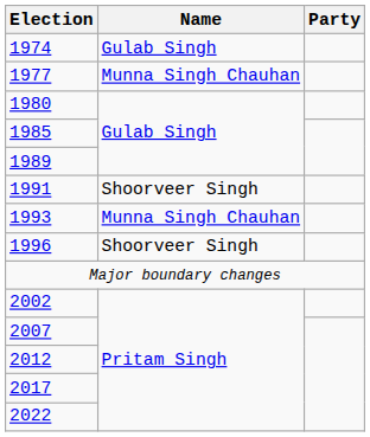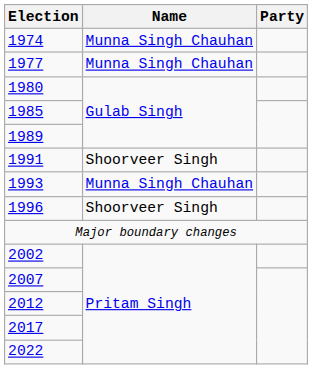1974 | Name: Gulab Singh -> Munna Singh Chauhan
